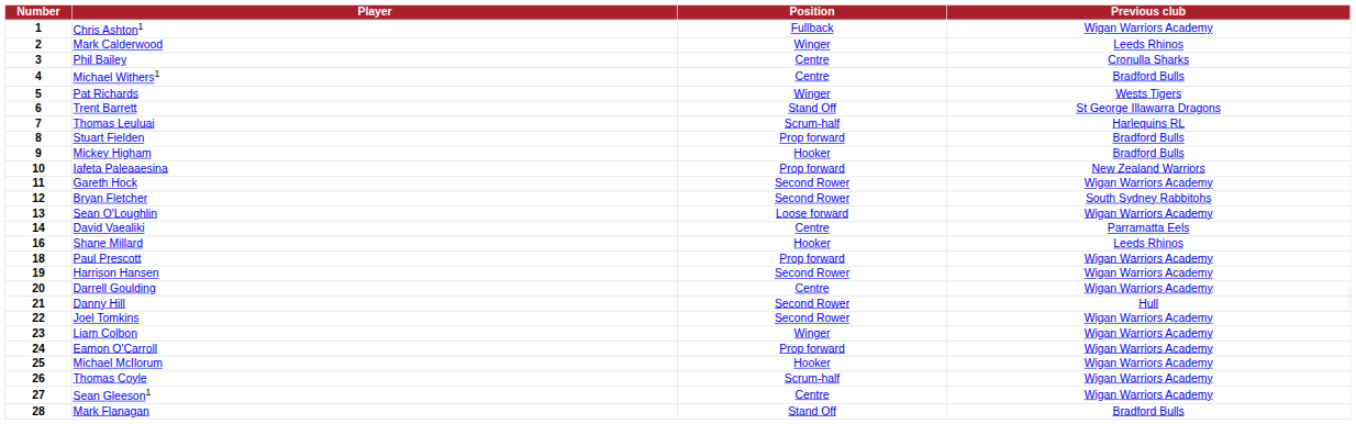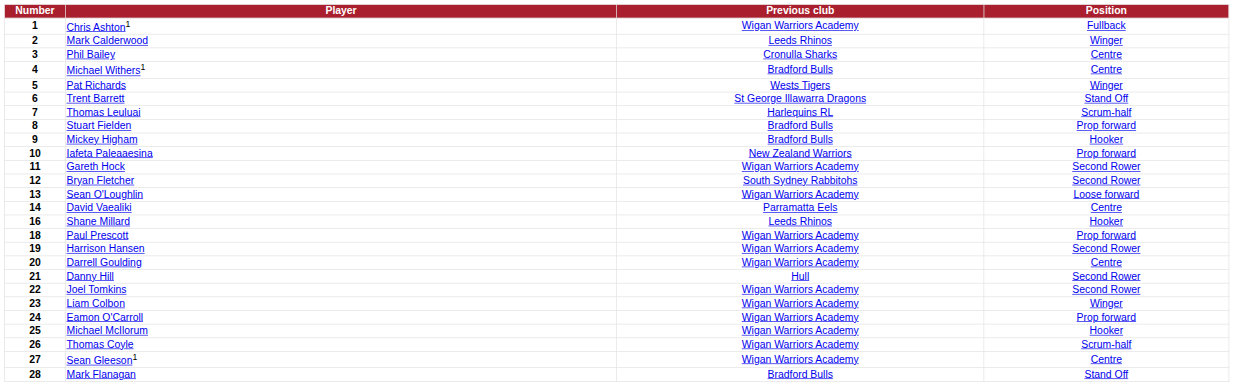columns swapped: Position <-> Previous club
